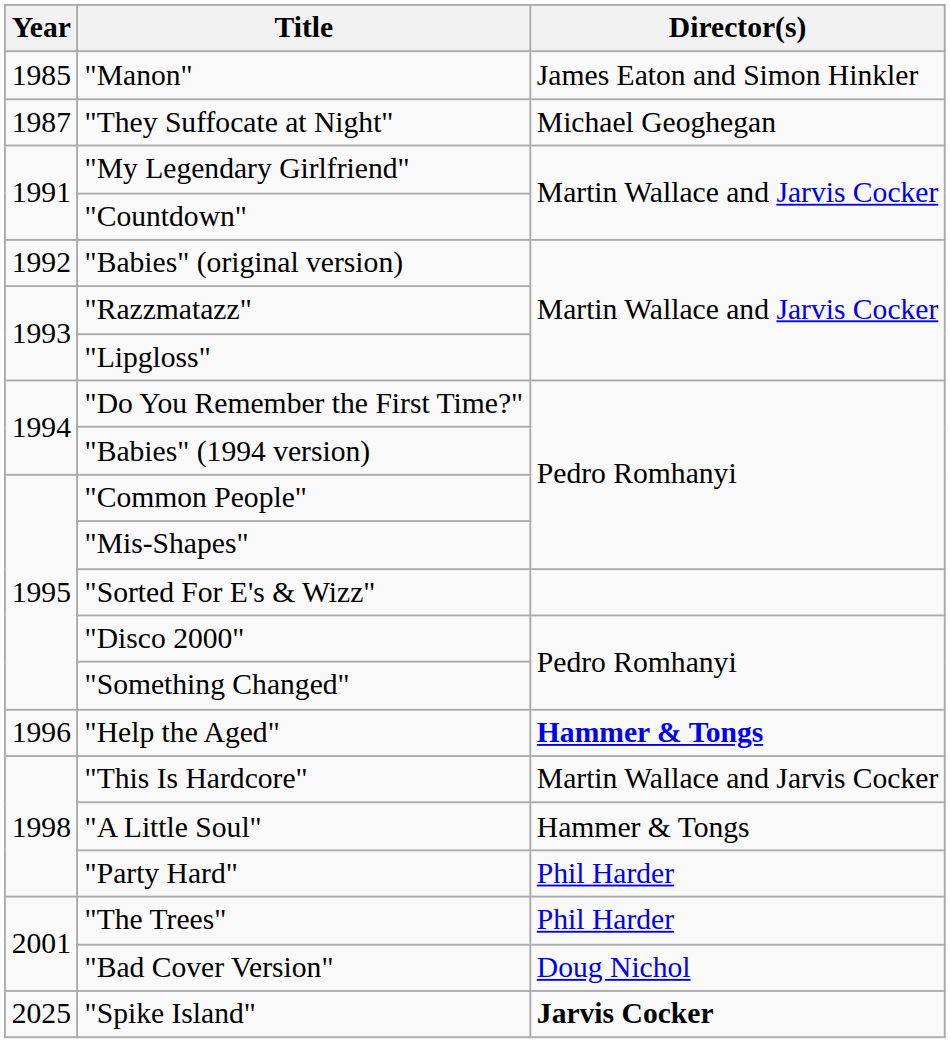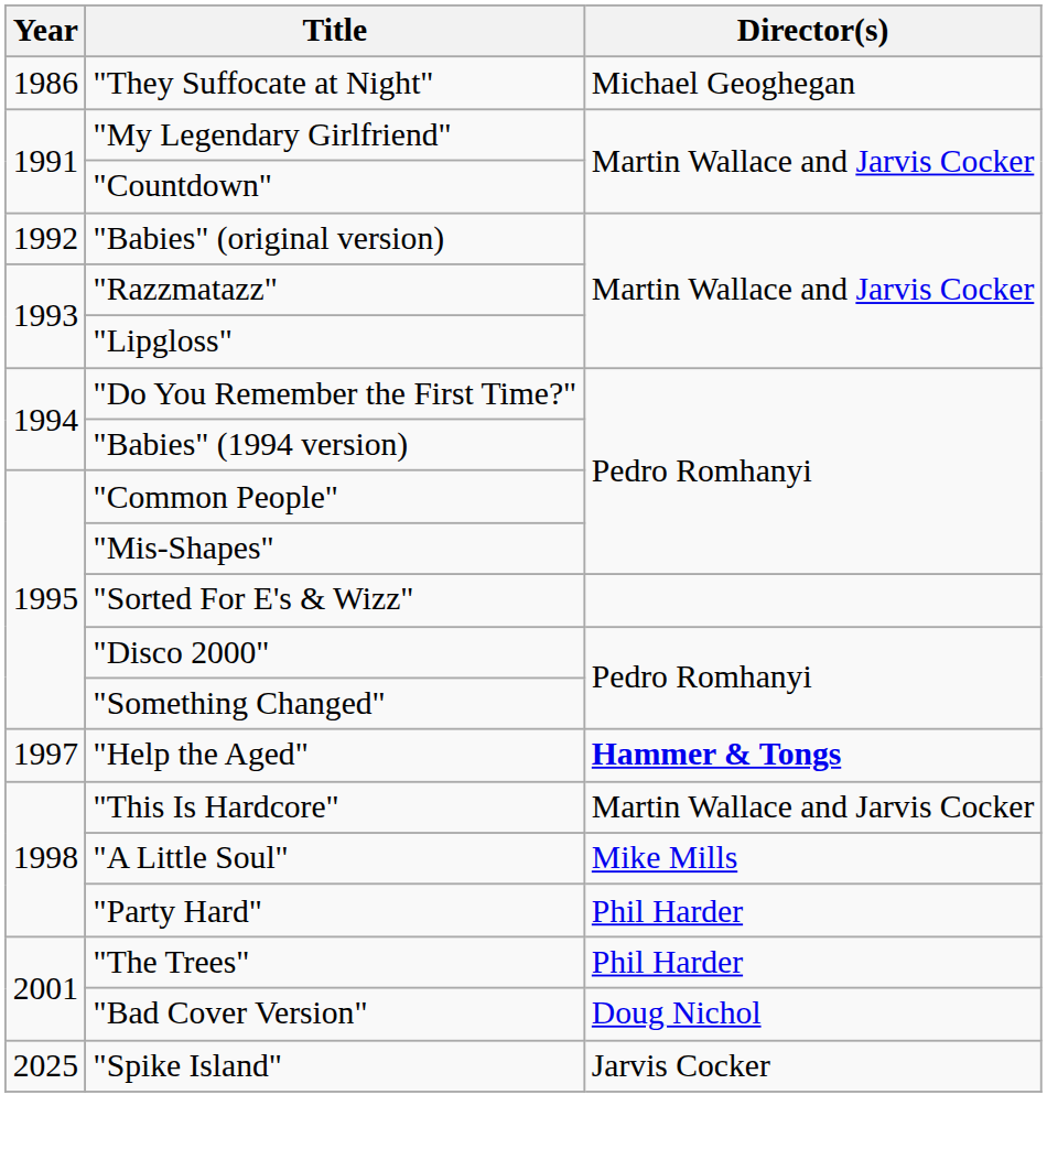- row: 1985 | "Manon" | James Eaton and Simon Hinkler
"They Suffocate at Night" | Year: 1987 -> 1986
"Help the Aged" | Year: 1996 -> 1997
"A Little Soul" | Director(s): Hammer & Tongs -> Mike Mills
"Spike Island" | Director(s): bold -> normal
